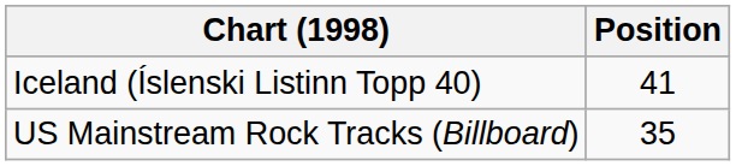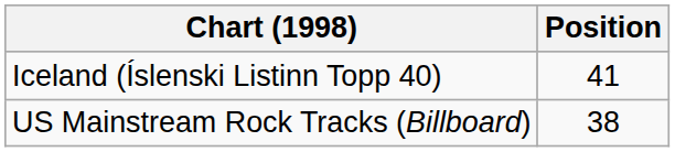US Mainstream Rock Tracks (Billboard) | Position: 35 -> 38
